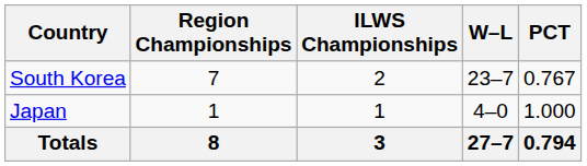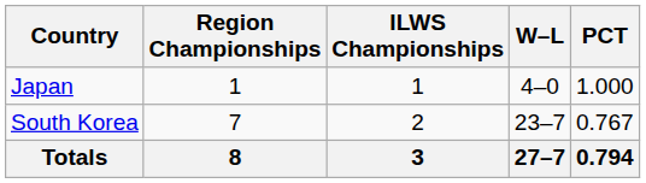rows swapped: South Korea <-> Japan
